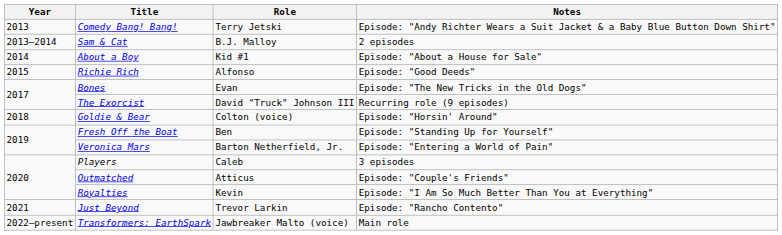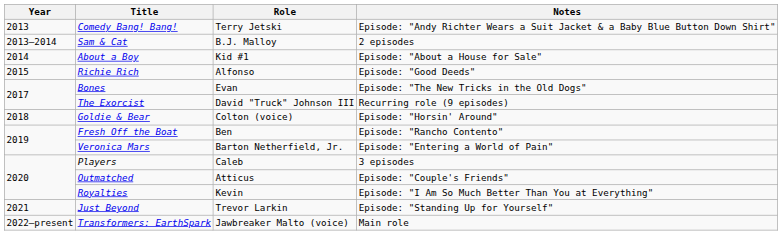Fresh Off the Boat | Notes: Episode: "Standing Up for Yourself" -> Episode: "Rancho Contento"
Just Beyond | Notes: Episode: "Rancho Contento" -> Episode: "Standing Up for Yourself"
